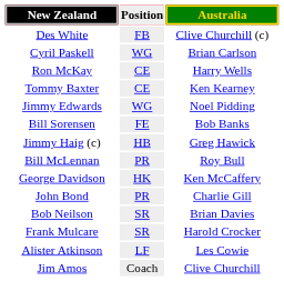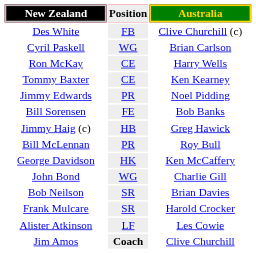Jimmy Edwards | Position: WG -> PR
John Bond | Position: PR -> WG
Jim Amos | Position: normal -> bold
